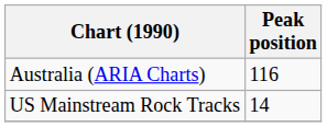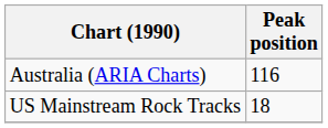US Mainstream Rock Tracks | Peak position: 14 -> 18
